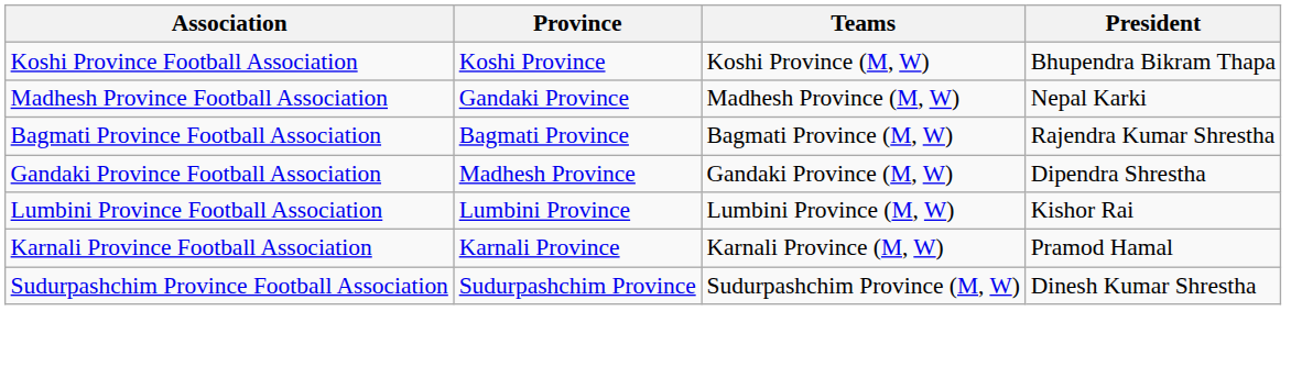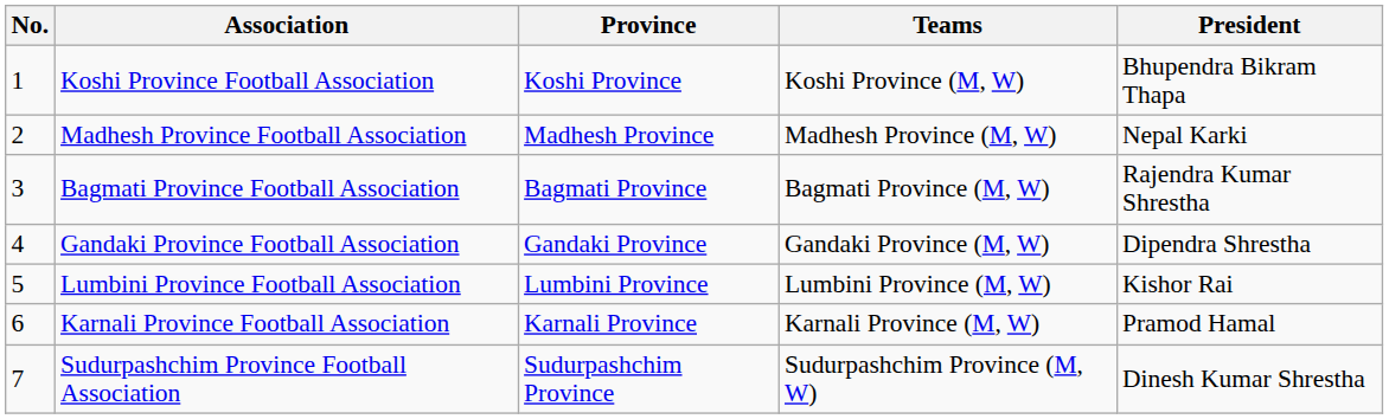+ column: No. | 1 | 2 | 3 | 4 | 5 | 6 | 7
Madhesh Province Football Association | Province: Gandaki Province -> Madhesh Province
Gandaki Province Football Association | Province: Madhesh Province -> Gandaki Province
